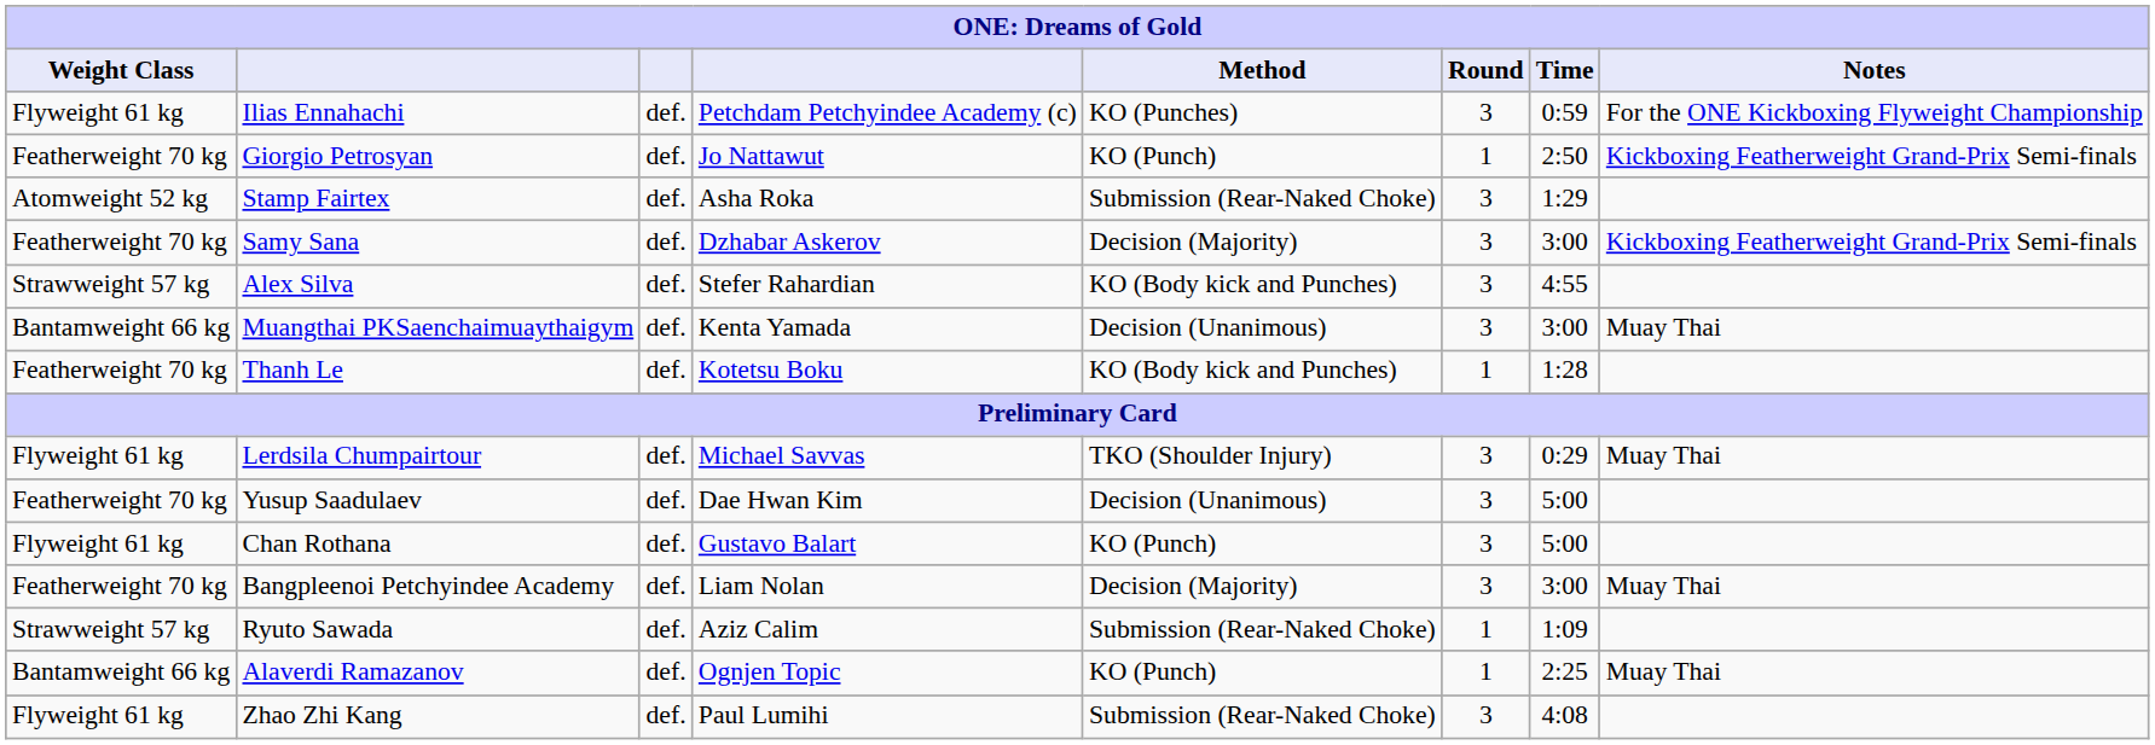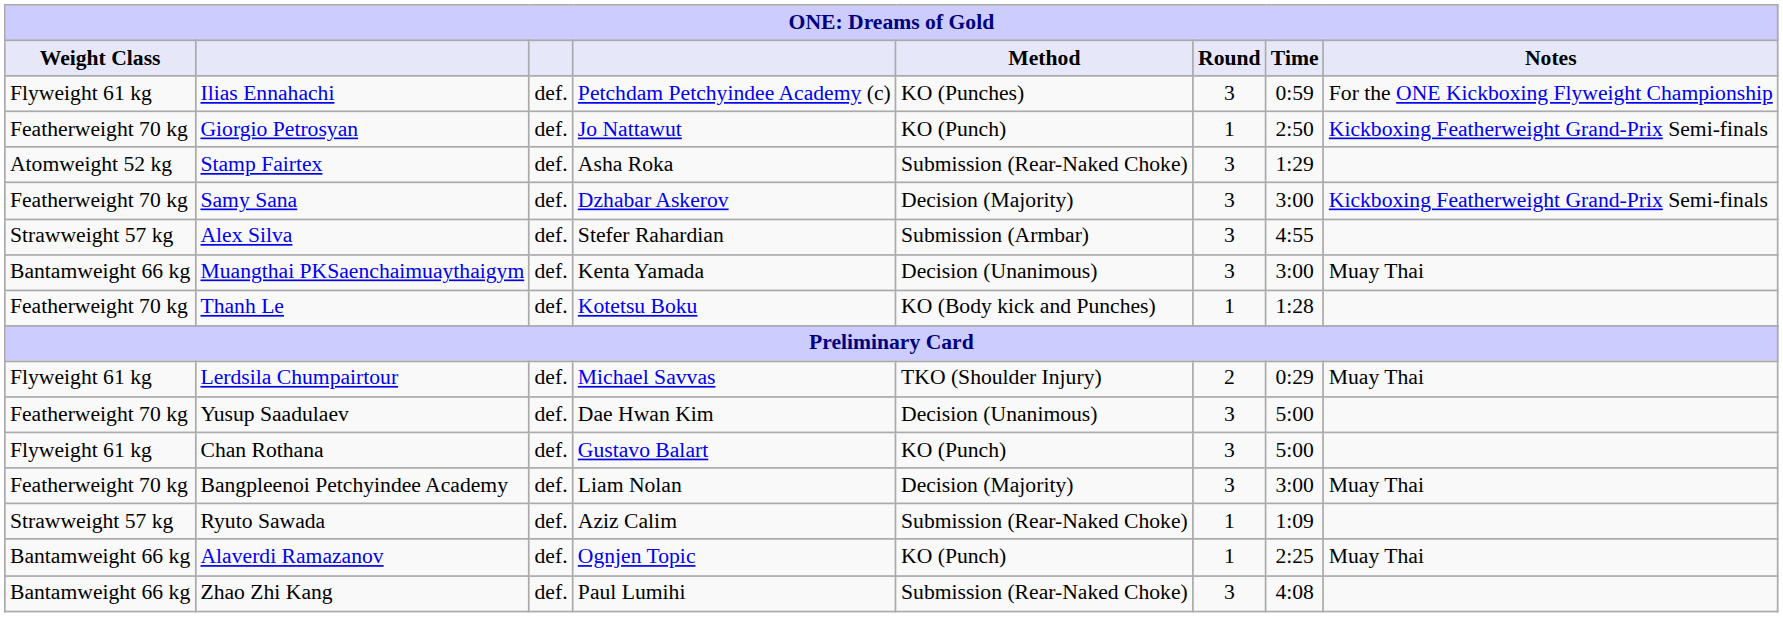Alex Silva | Method: KO (Body kick and Punches) -> Submission (Armbar)
Lerdsila Chumpairtour | Round: 3 -> 2
Zhao Zhi Kang | Weight Class: Flyweight 61 kg -> Bantamweight 66 kg
